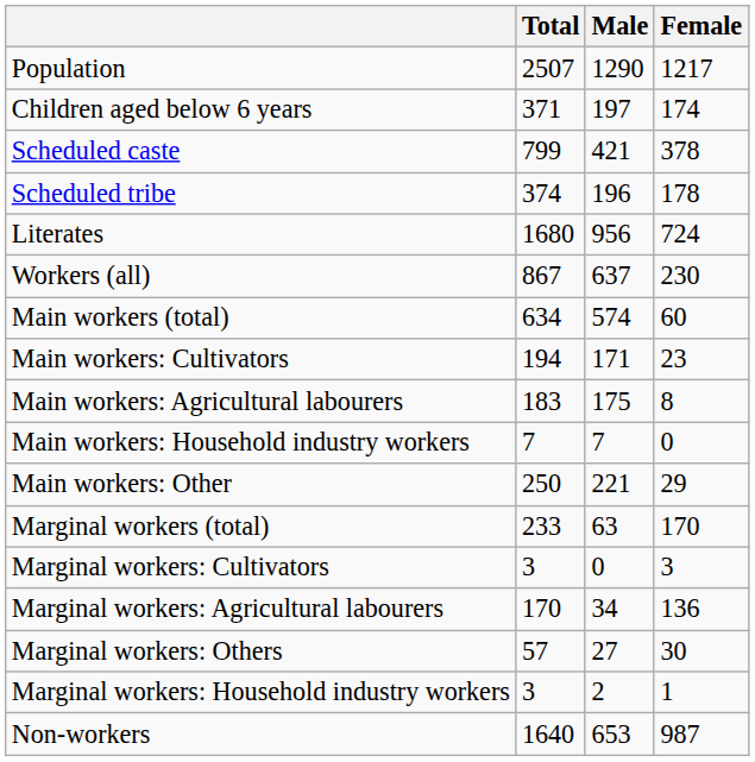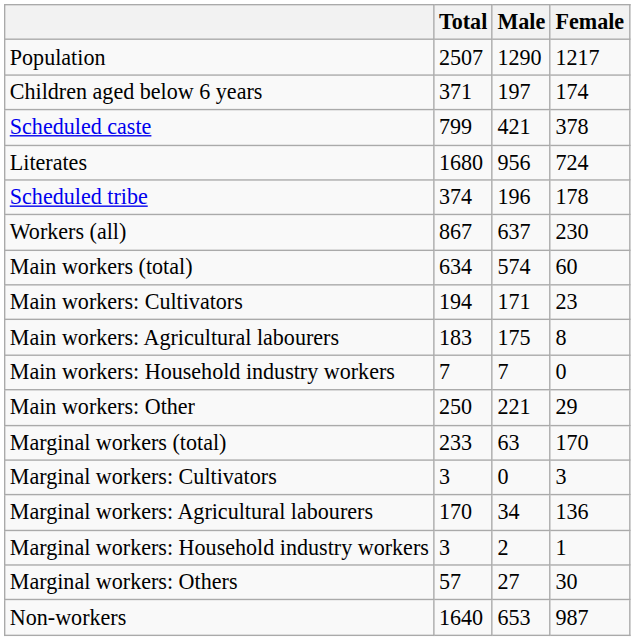rows swapped: Scheduled tribe <-> Literates
rows swapped: Marginal workers: Household industry workers <-> Marginal workers: Others
